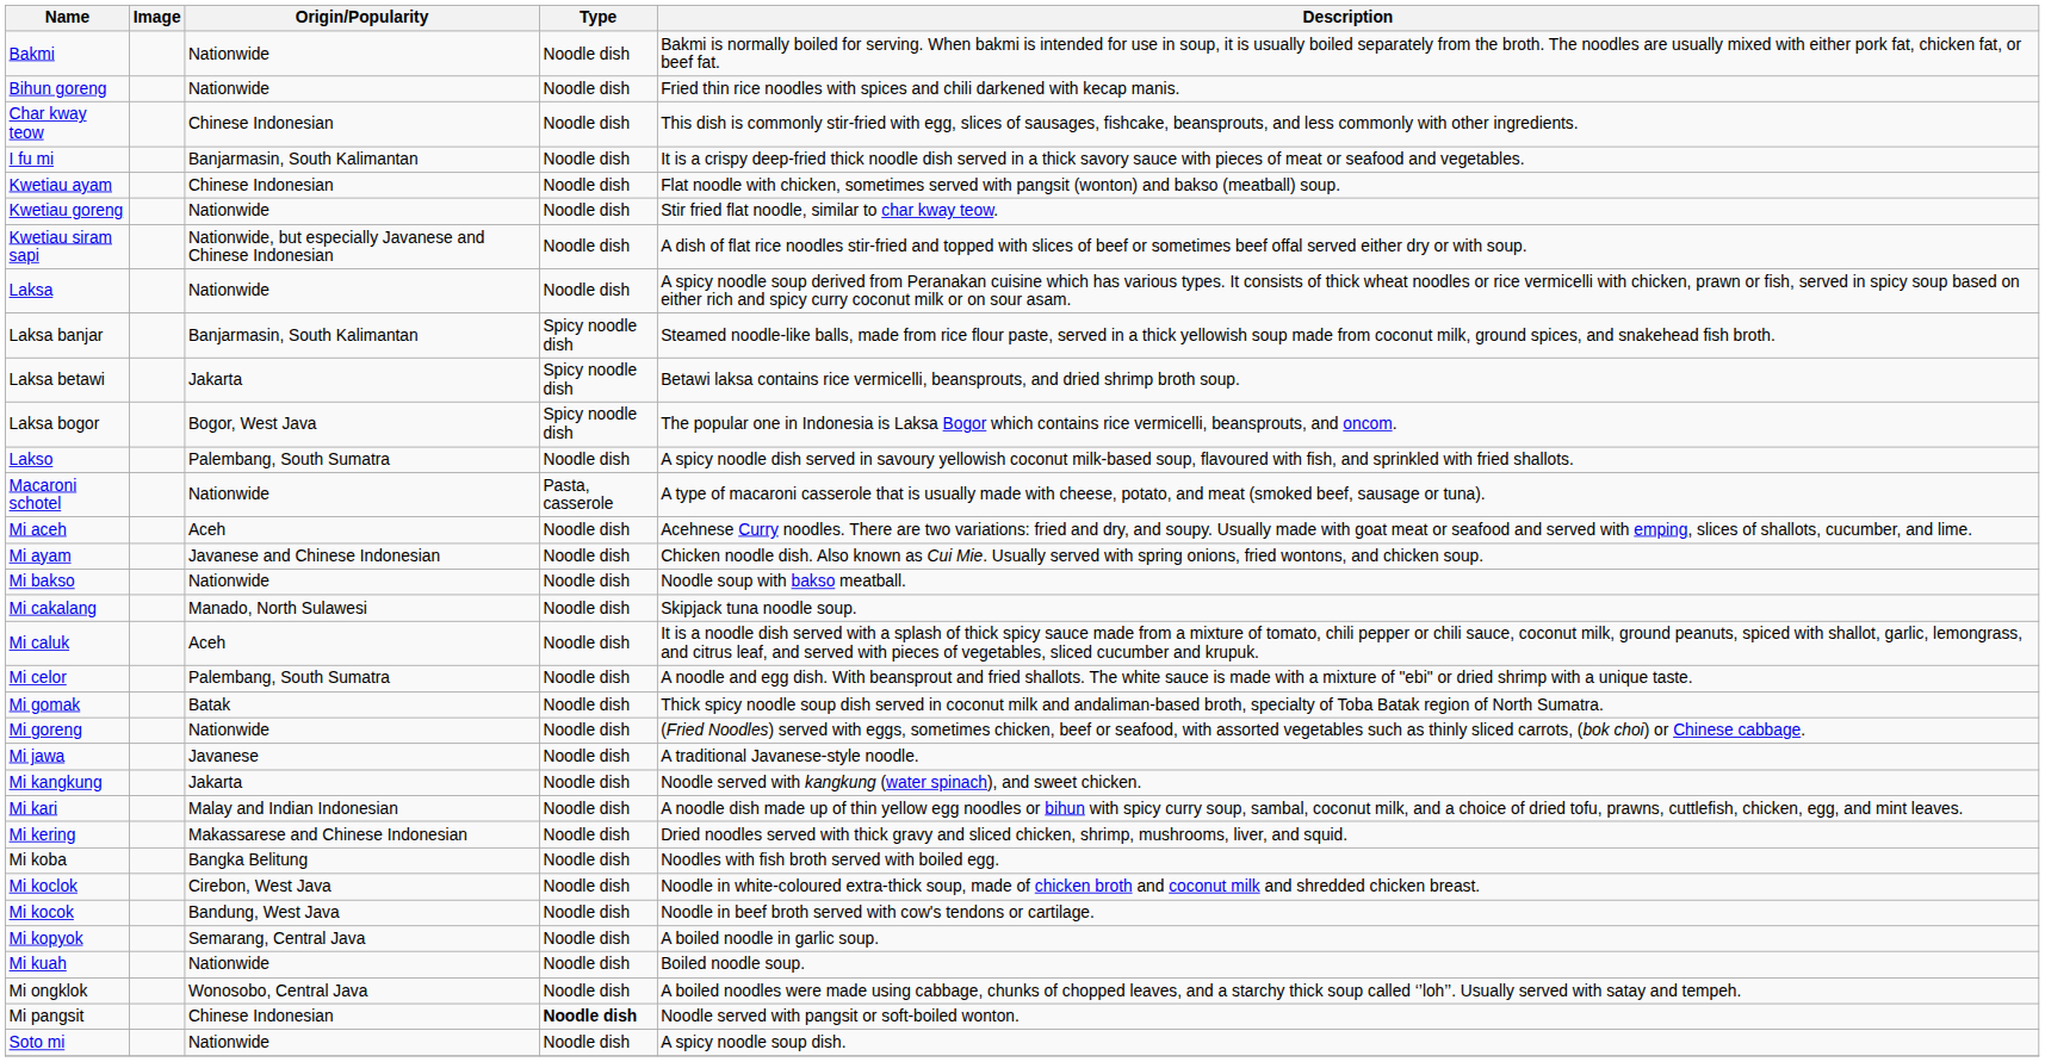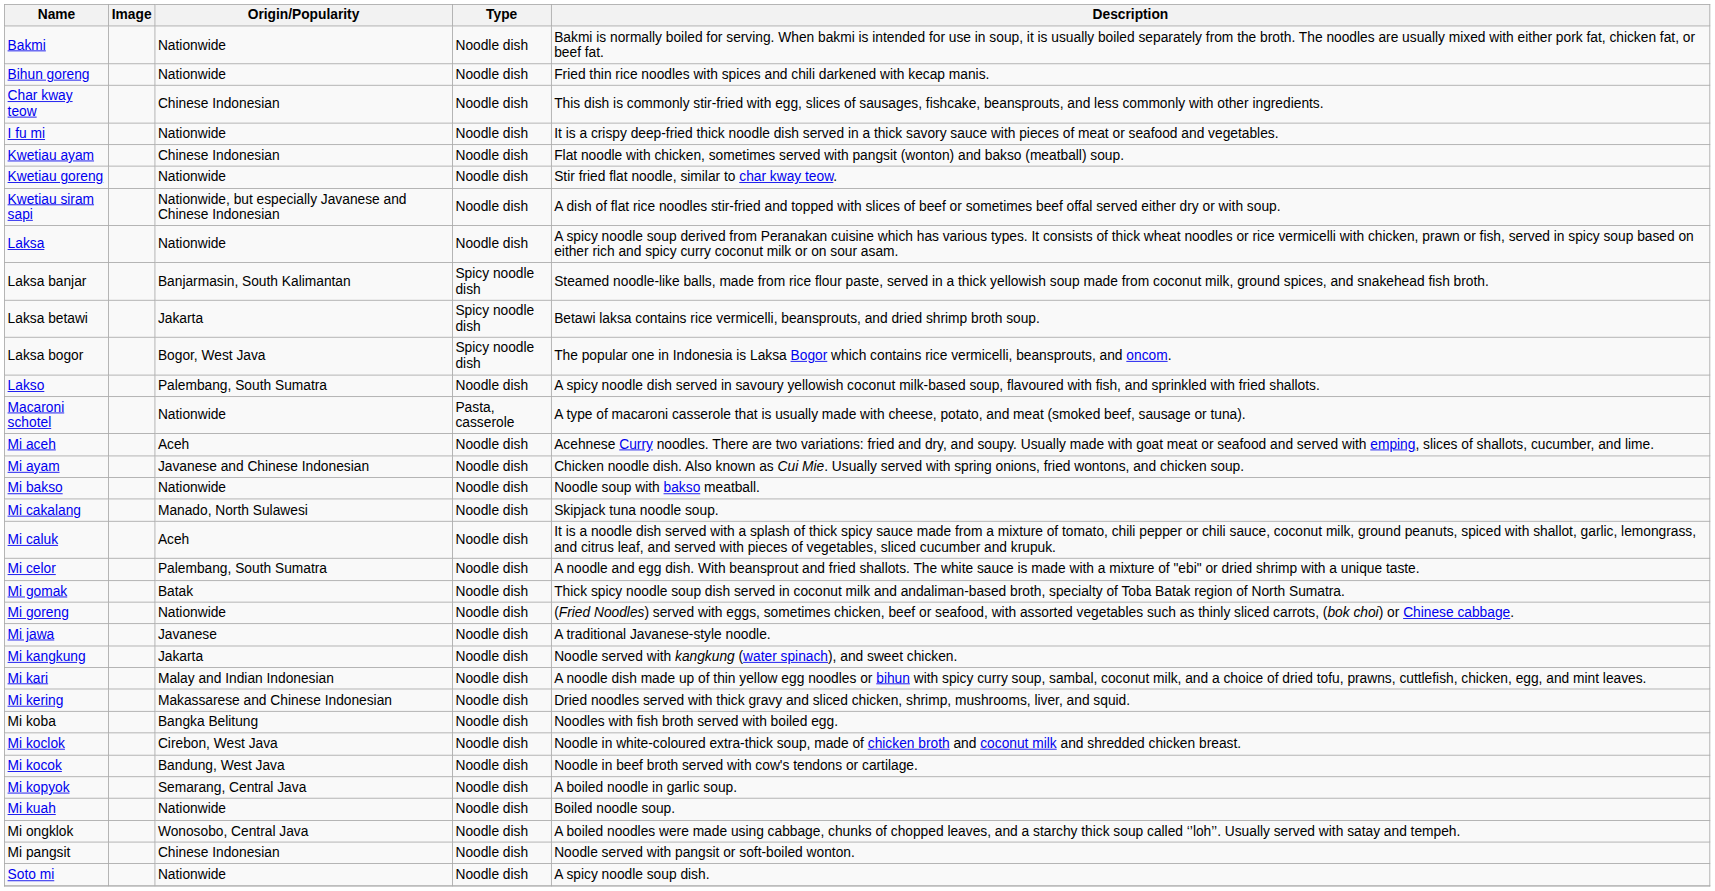I fu mi | Origin/Popularity: Banjarmasin, South Kalimantan -> Nationwide
Mi pangsit | Type: bold -> normal
